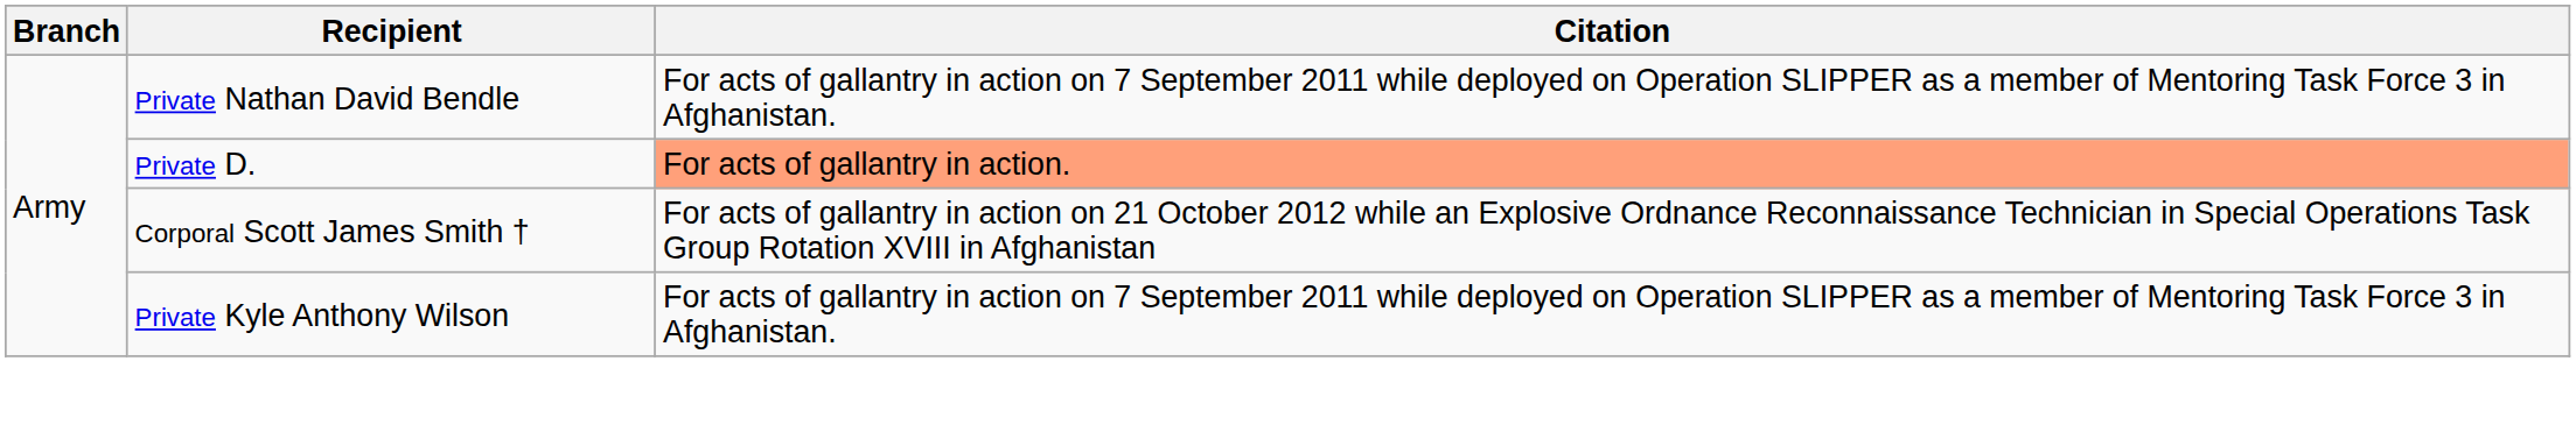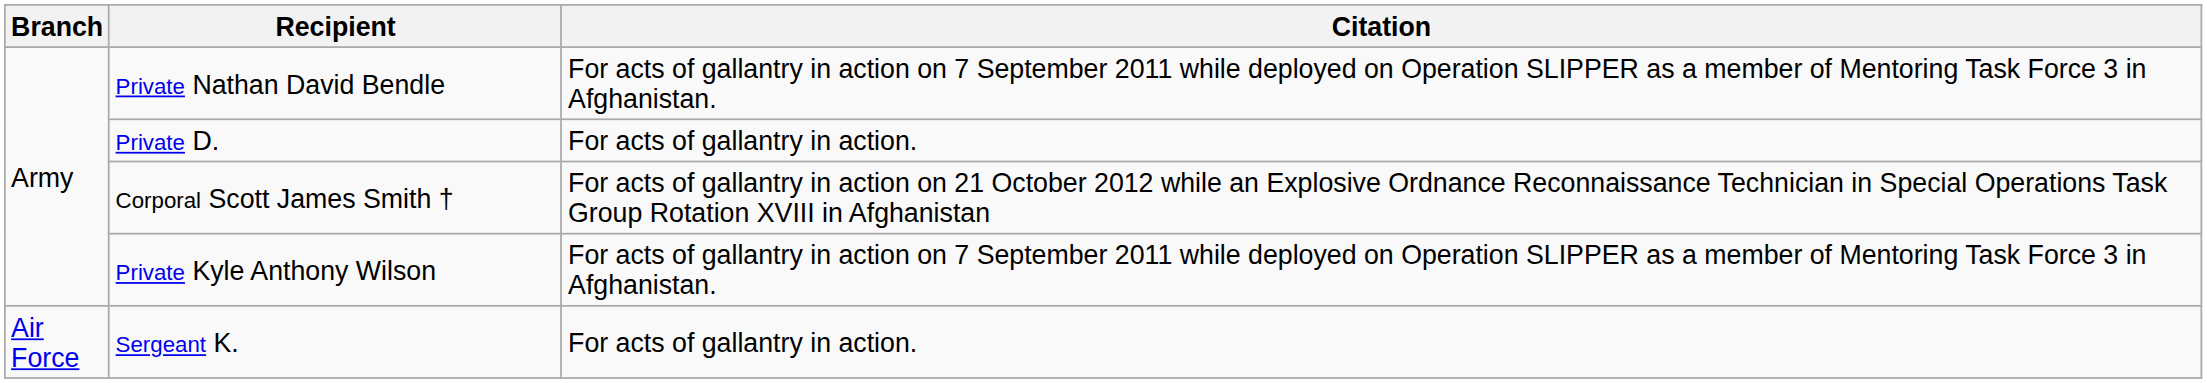Private D. | Citation: lightsalmon background -> no background
+ row: Air Force | Sergeant K. | For acts of gallantry in action.
